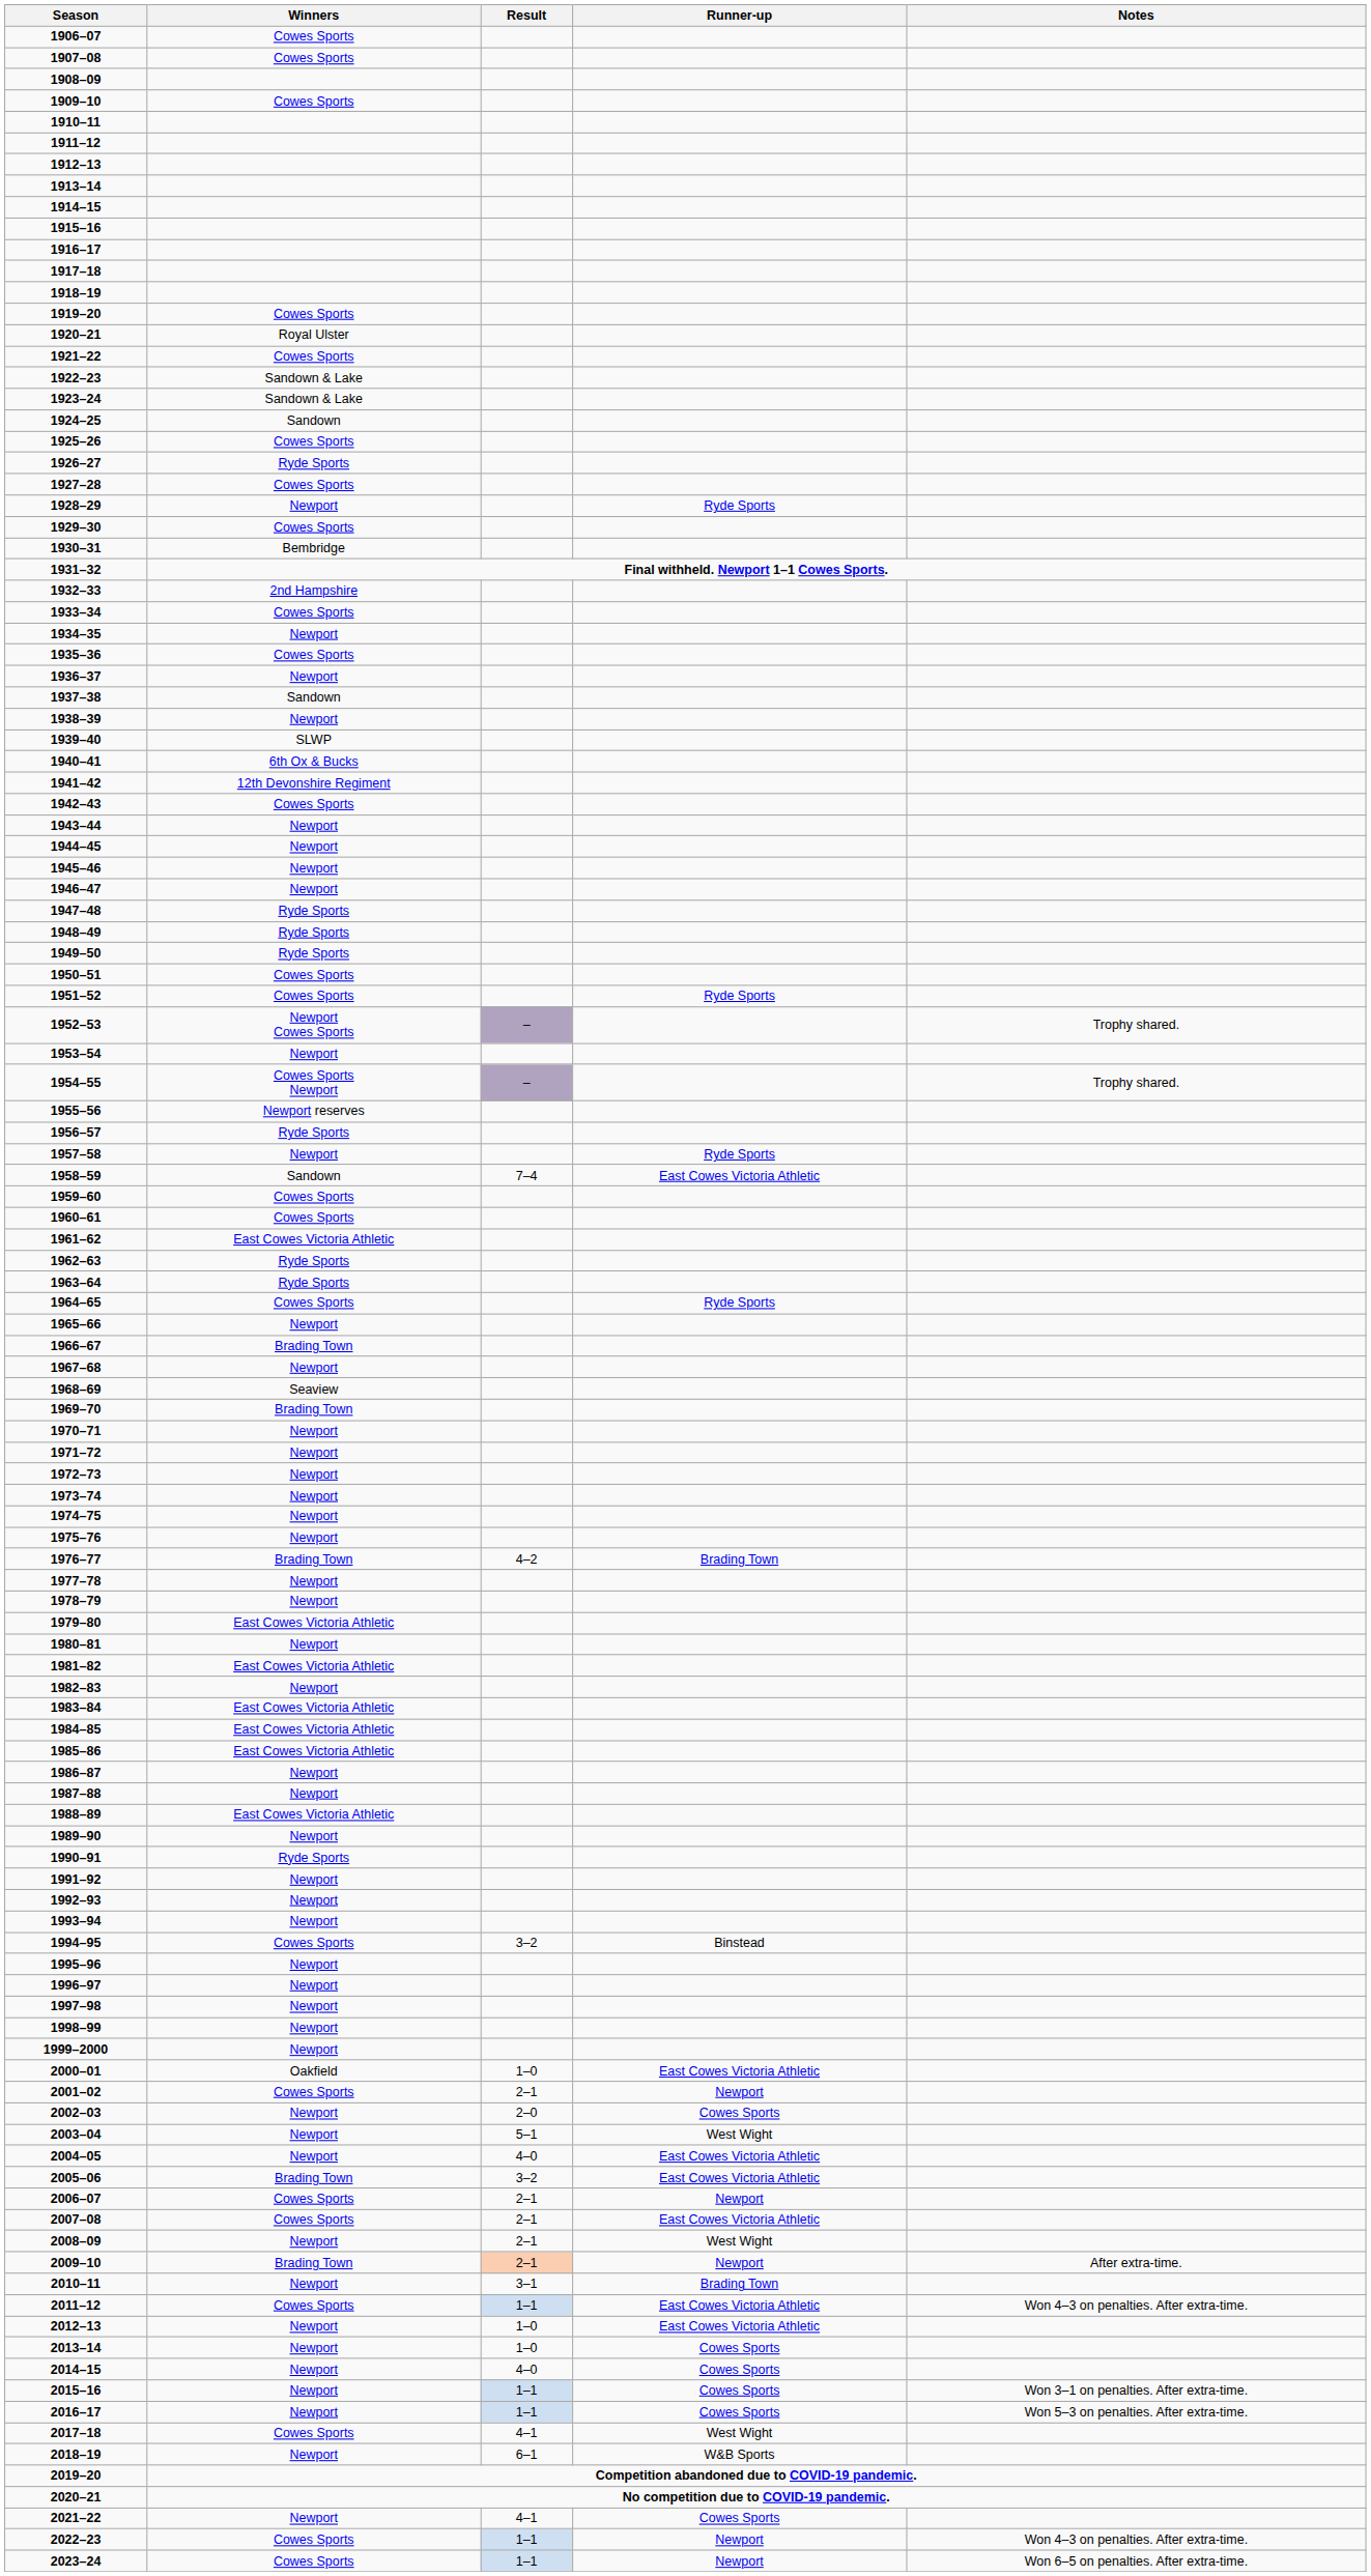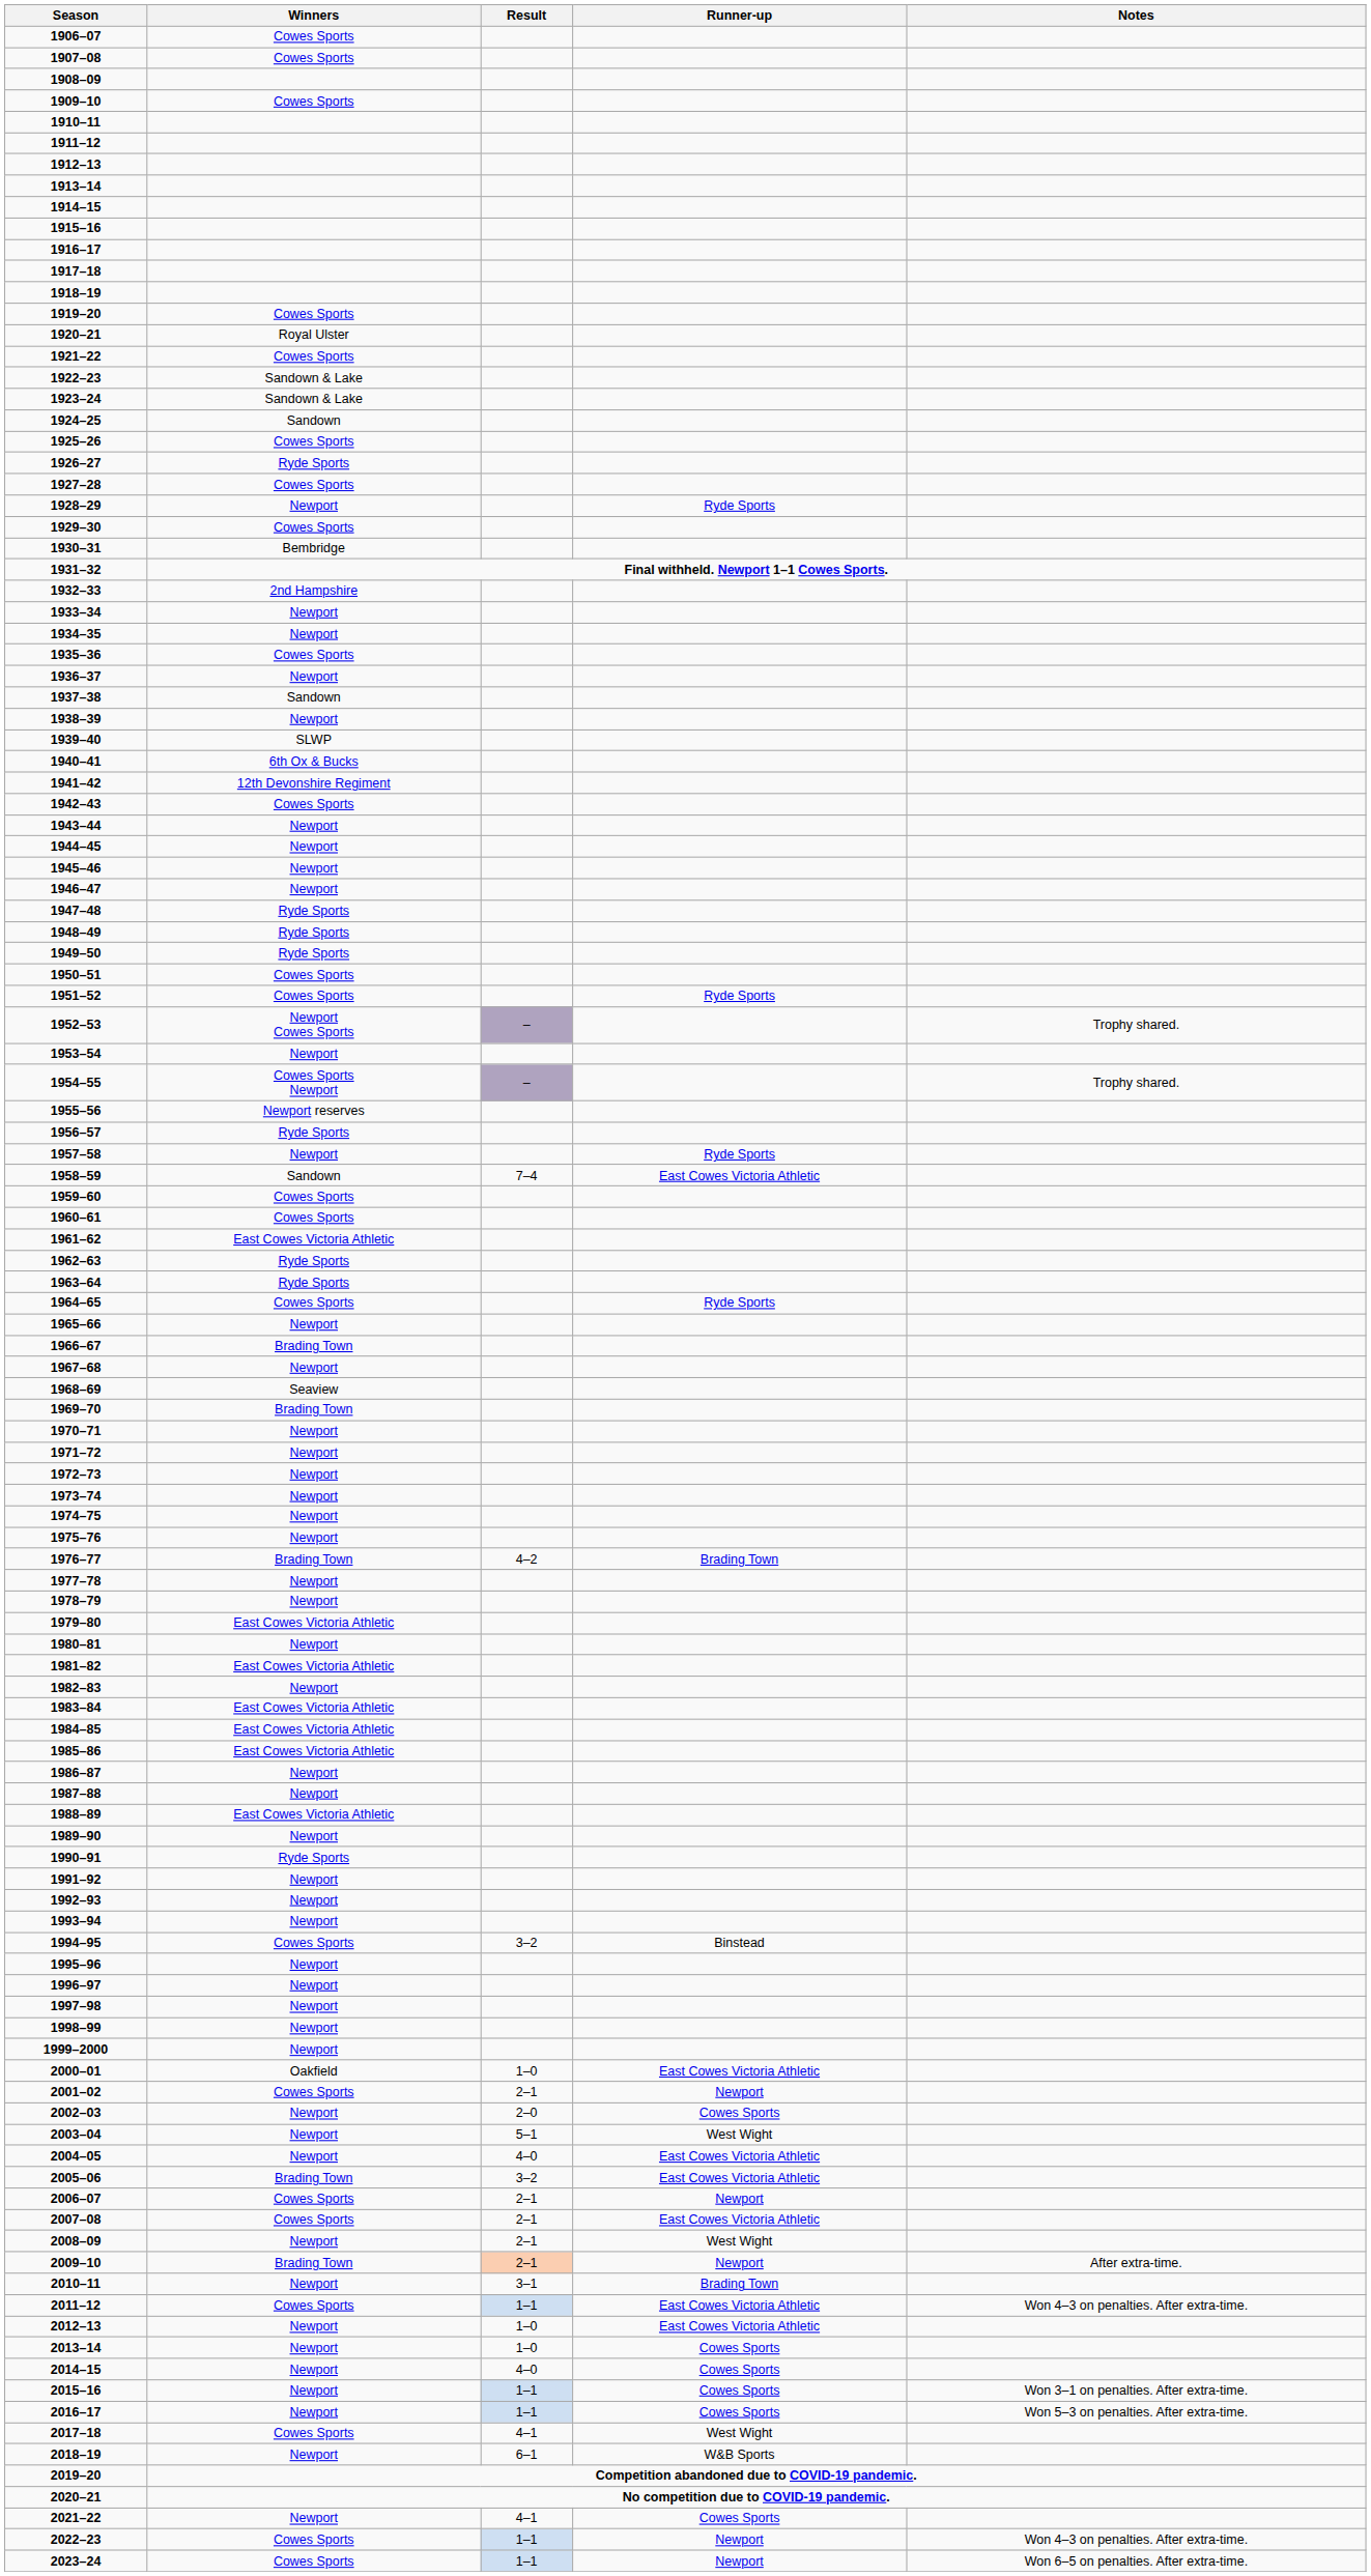1933–34 | Winners: Cowes Sports -> Newport
